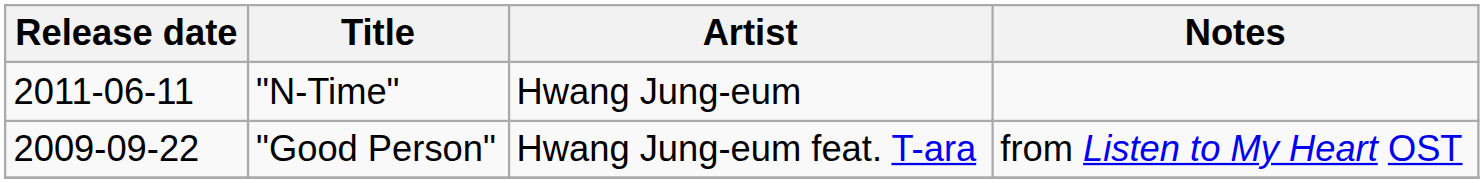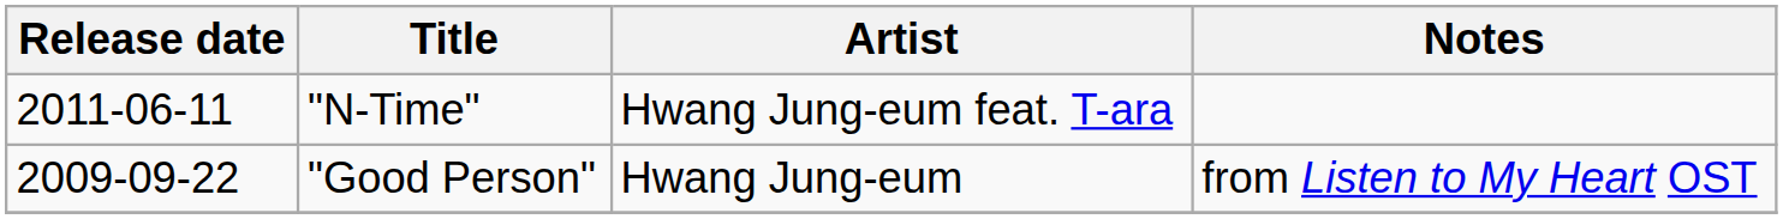"N-Time" | Artist: Hwang Jung-eum -> Hwang Jung-eum feat. T-ara
"Good Person" | Artist: Hwang Jung-eum feat. T-ara -> Hwang Jung-eum
